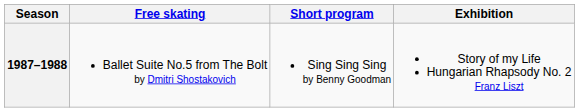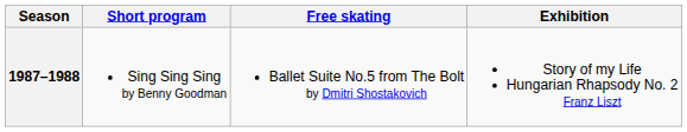columns swapped: Short program <-> Free skating
